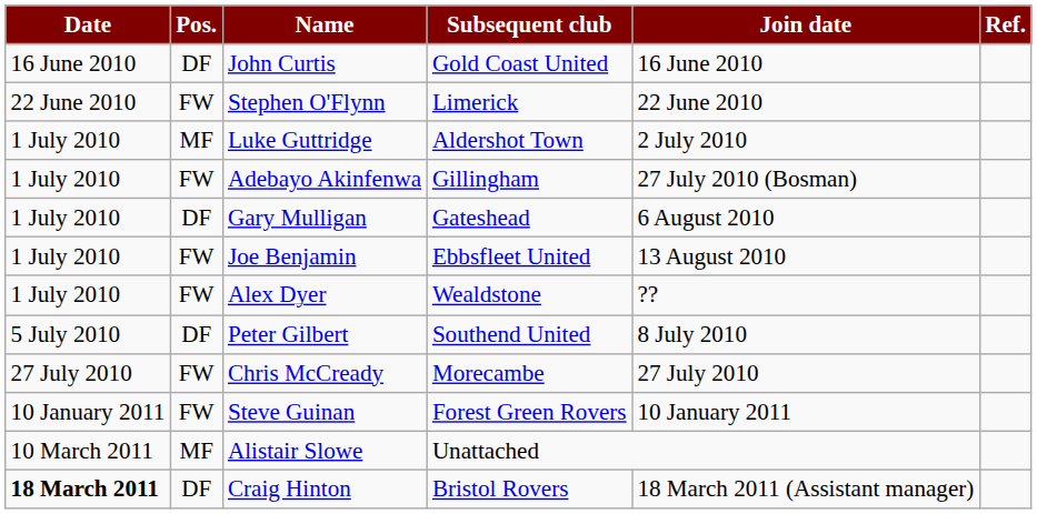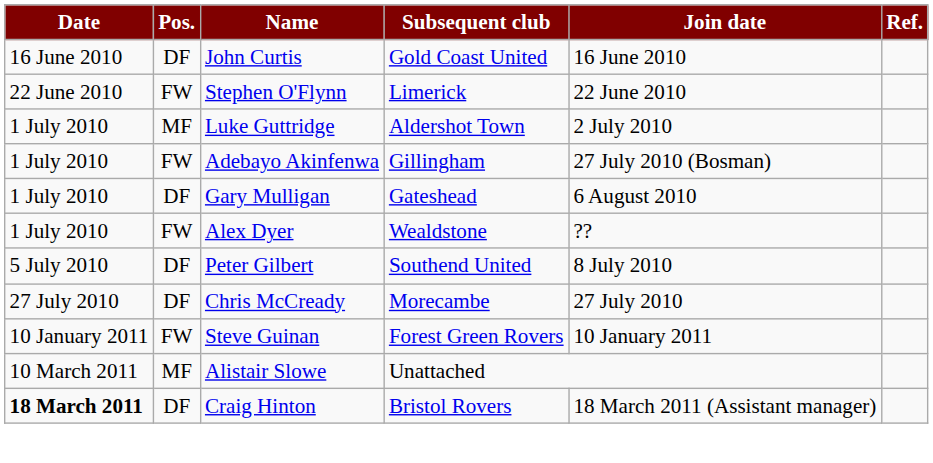- row: 1 July 2010 | FW | Joe Benjamin | Ebbsfleet United | 13 August 2010
Chris McCready | Pos.: FW -> DF
